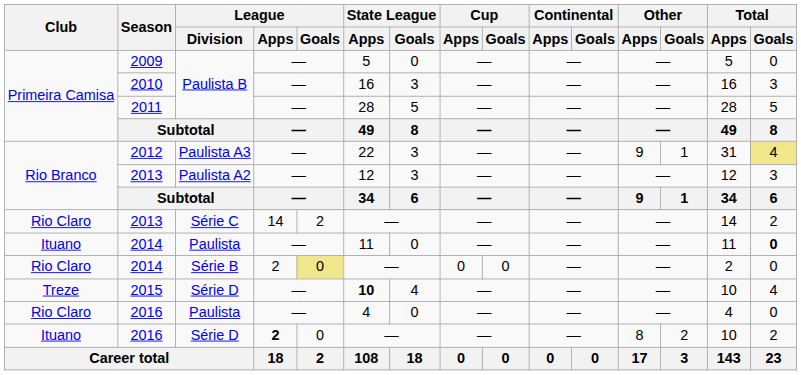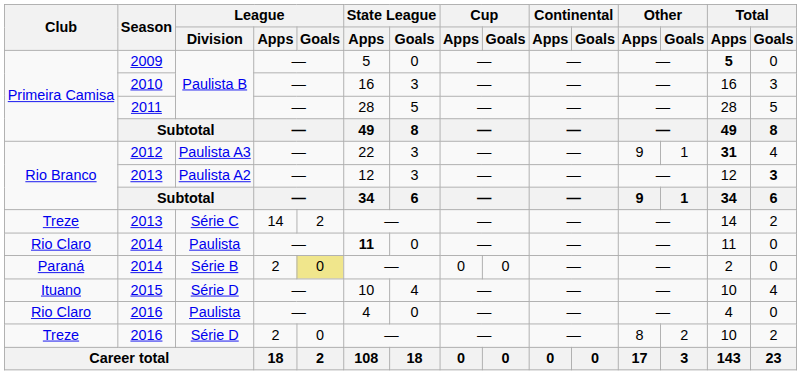2009 | Total / Apps: normal -> bold
2012 | Total / Apps: normal -> bold
2012 | Total / Goals: khaki background -> no background
2013 / Paulista A2 | Total / Goals: normal -> bold
2013 / Série C | Club: Rio Claro -> Treze
2014 / Paulista | Club: Ituano -> Rio Claro
2014 / Paulista | State League / Apps: normal -> bold
2014 / Paulista | Total / Goals: bold -> normal
2014 / Série B | Club: Rio Claro -> Paraná
2015 | Club: Treze -> Ituano
2015 | State League / Apps: bold -> normal
2016 / Série D | Club: Ituano -> Treze
2016 / Série D | League / Apps: bold -> normal
